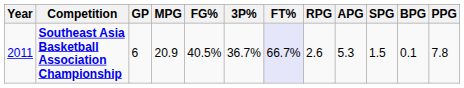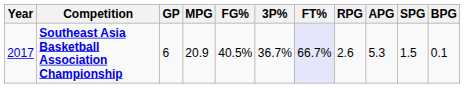- column: PPG | 7.8
Southeast Asia Basketball Association Championship | Year: 2011 -> 2017
